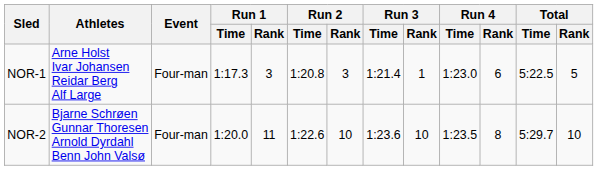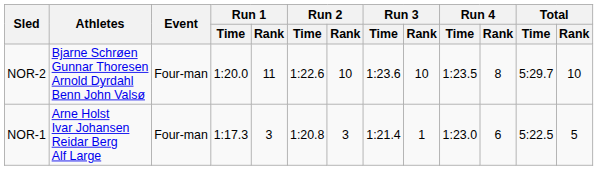rows swapped: NOR-1 <-> NOR-2
